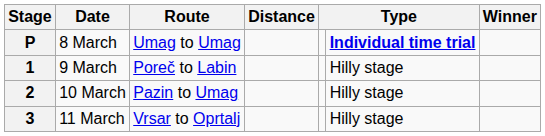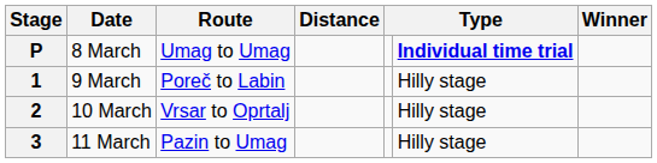2 | Route: Pazin to Umag -> Vrsar to Oprtalj
3 | Route: Vrsar to Oprtalj -> Pazin to Umag
